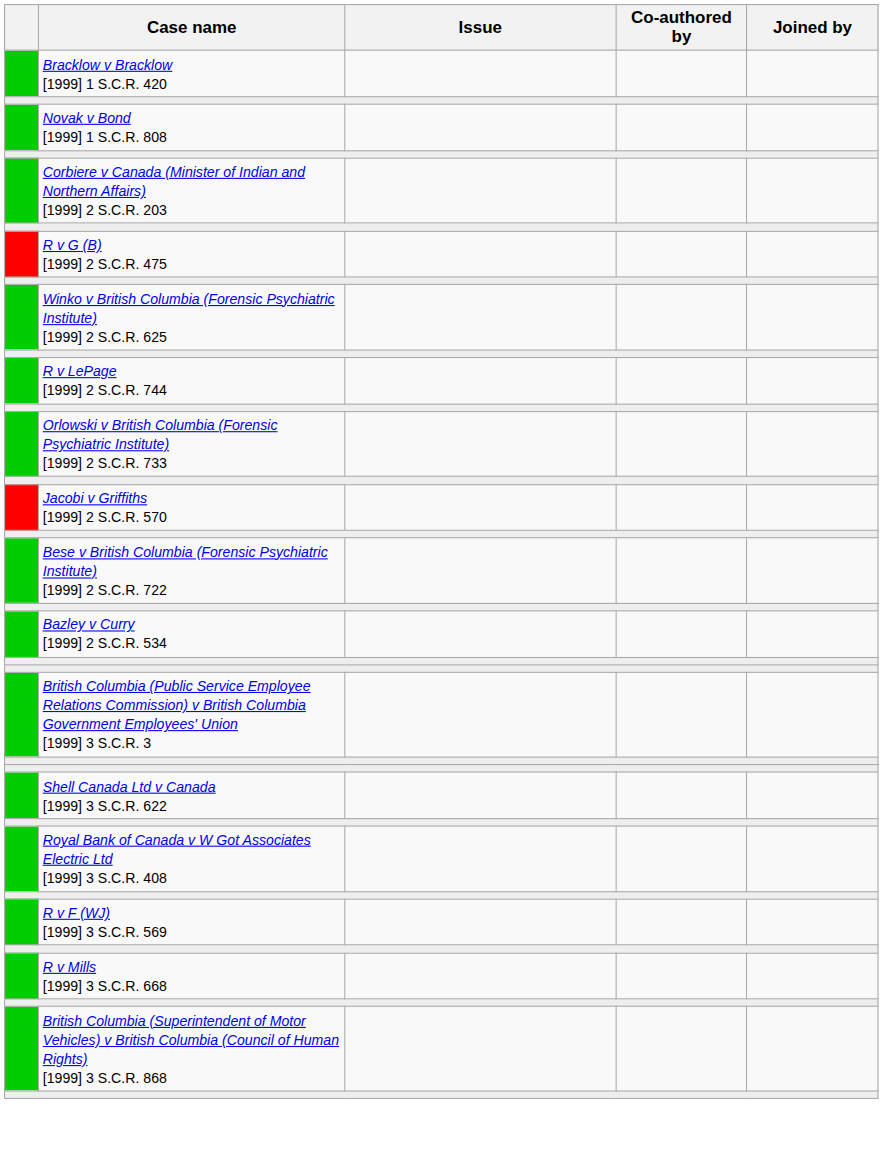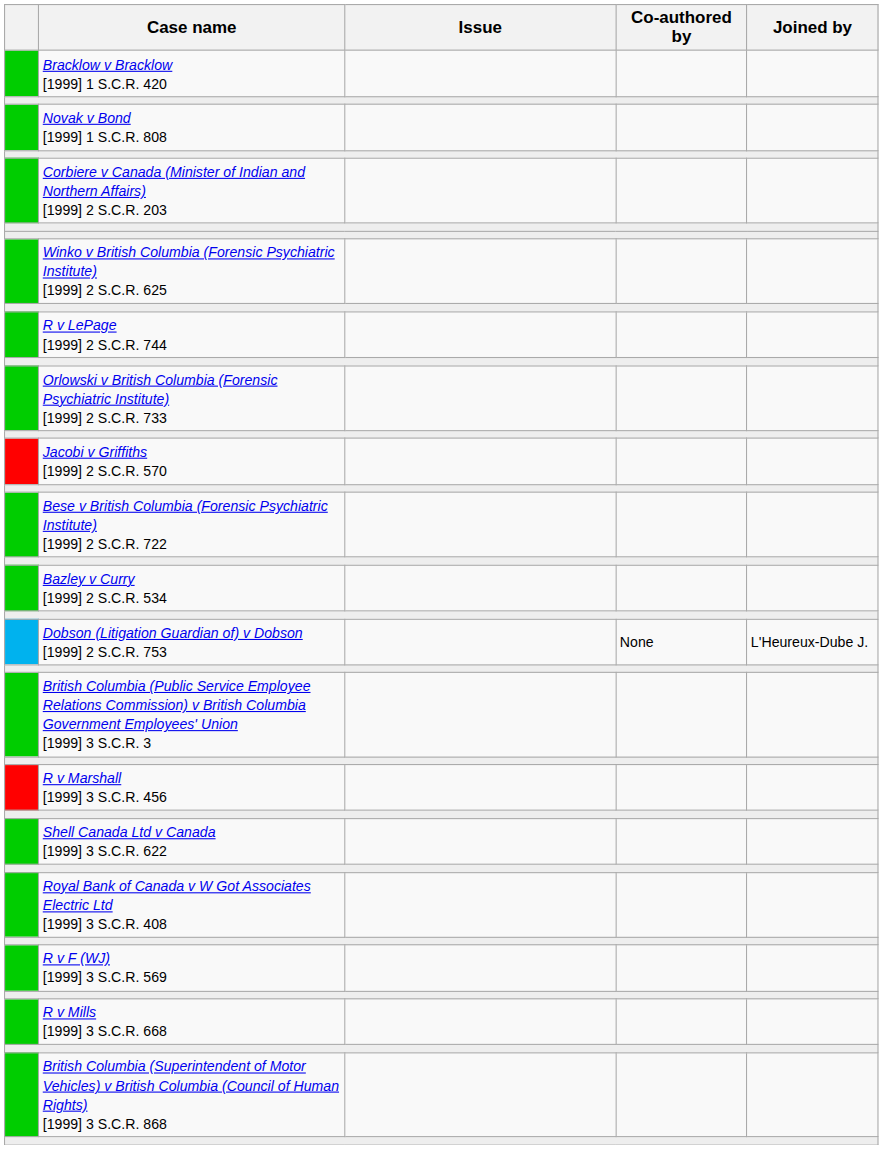- row: R v G (B) [1999] 2 S.C.R. 475
+ row: Dobson (Litigation Guardian of) v Dobson [1999] 2 S.C.R. 753 | None | L'Heureux-Dube J.
+ row: R v Marshall [1999] 3 S.C.R. 456
